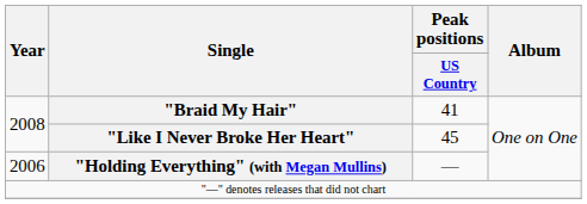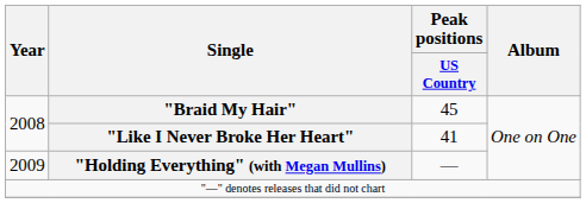"Braid My Hair" | Peak positions / US Country: 41 -> 45
"Like I Never Broke Her Heart" | Peak positions / US Country: 45 -> 41
"Holding Everything" (with Megan Mullins) | Year: 2006 -> 2009
